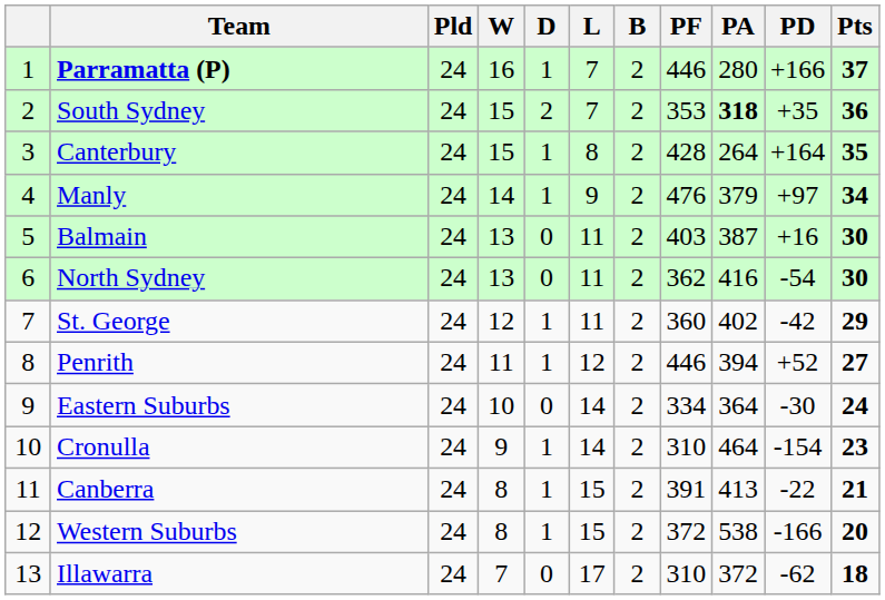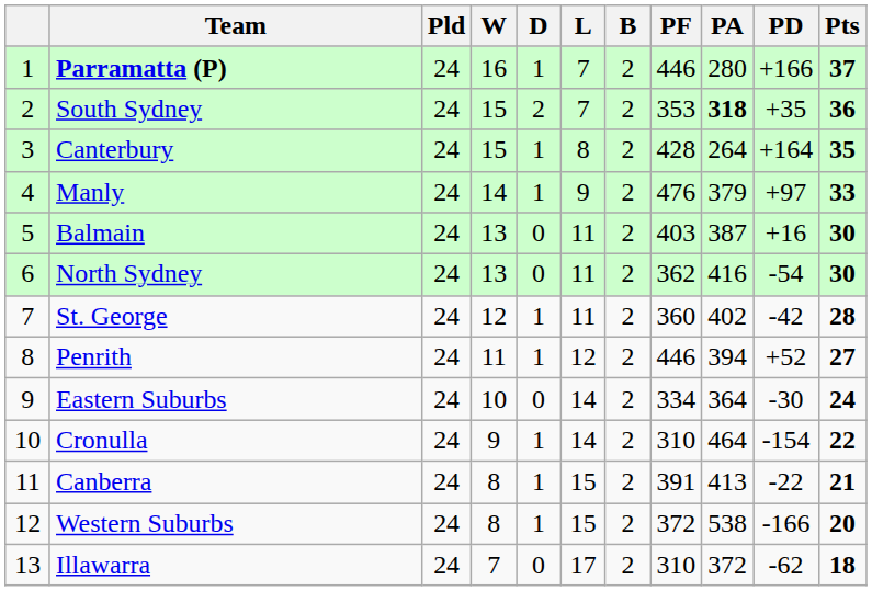Manly | Pts: 34 -> 33
St. George | Pts: 29 -> 28
Cronulla | Pts: 23 -> 22
